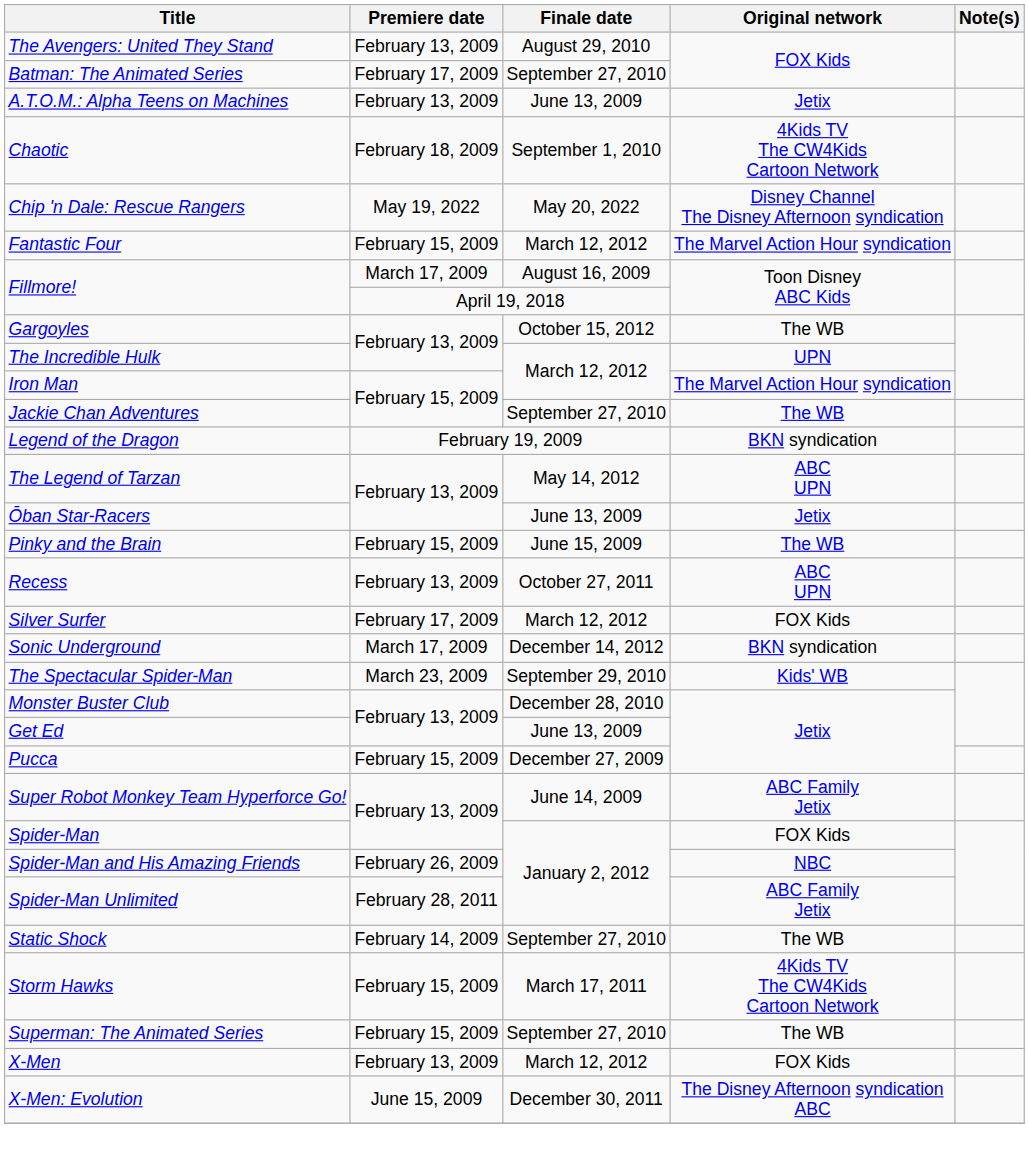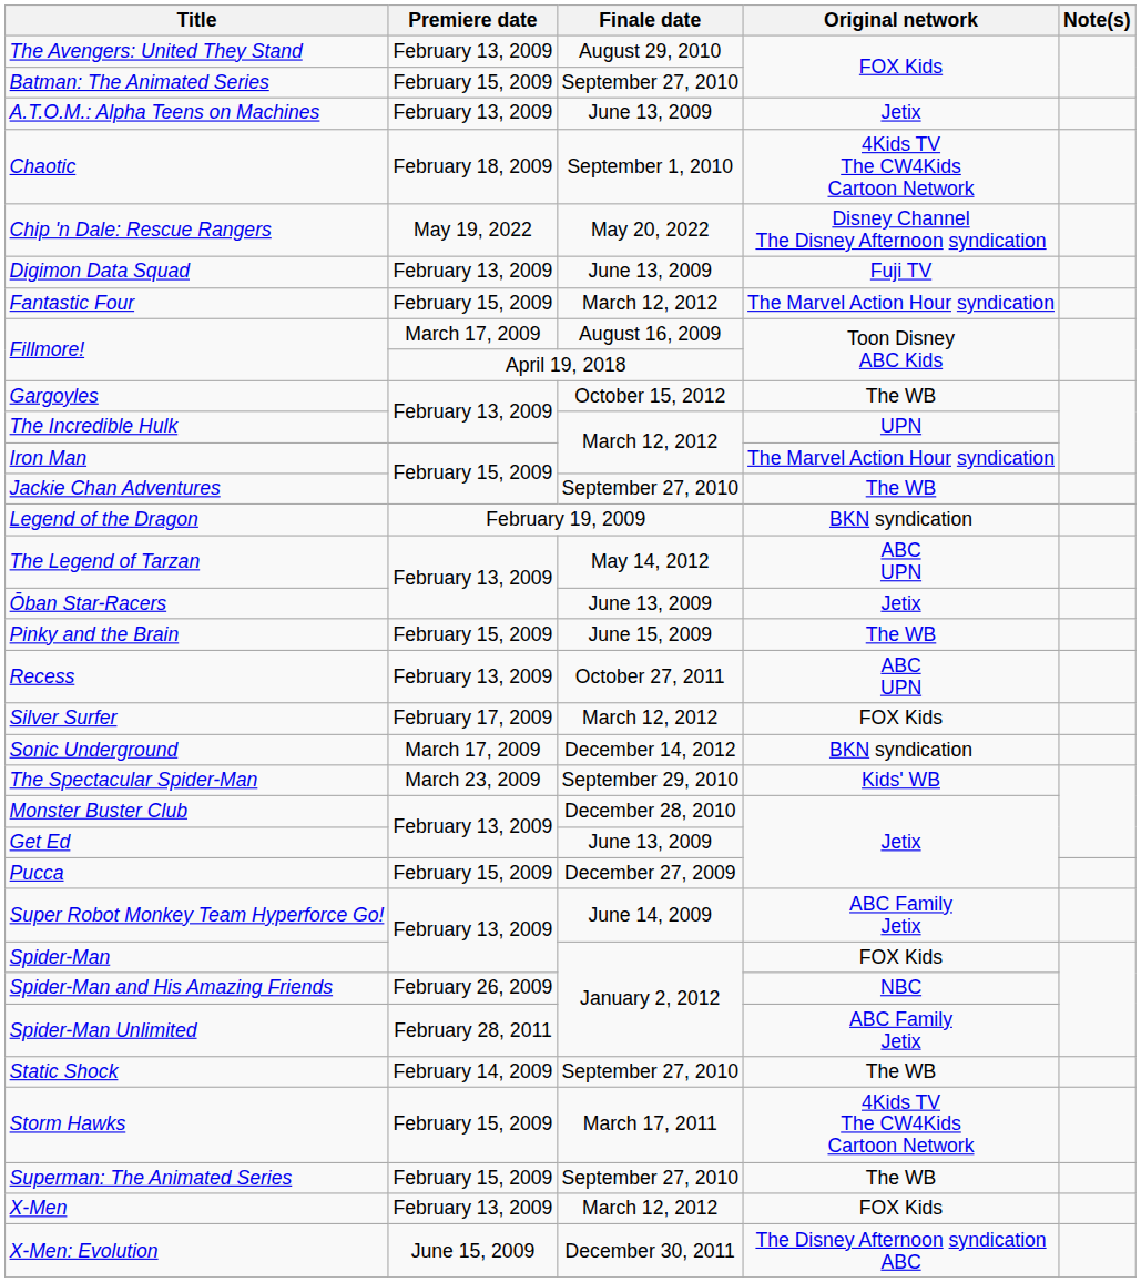Batman: The Animated Series | Premiere date: February 17, 2009 -> February 15, 2009
+ row: Digimon Data Squad | February 13, 2009 | June 13, 2009 | Fuji TV
